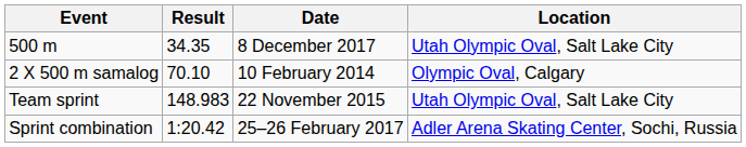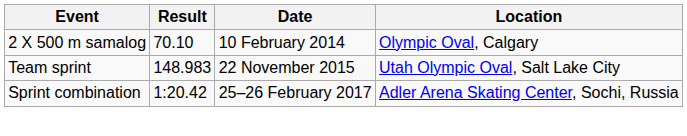- row: 500 m | 34.35 | 8 December 2017 | Utah Olympic Oval, Salt Lake City
